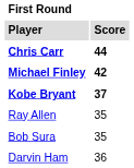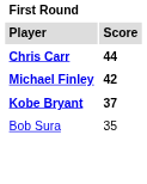- row: Ray Allen | 35
- row: Darvin Ham | 36
